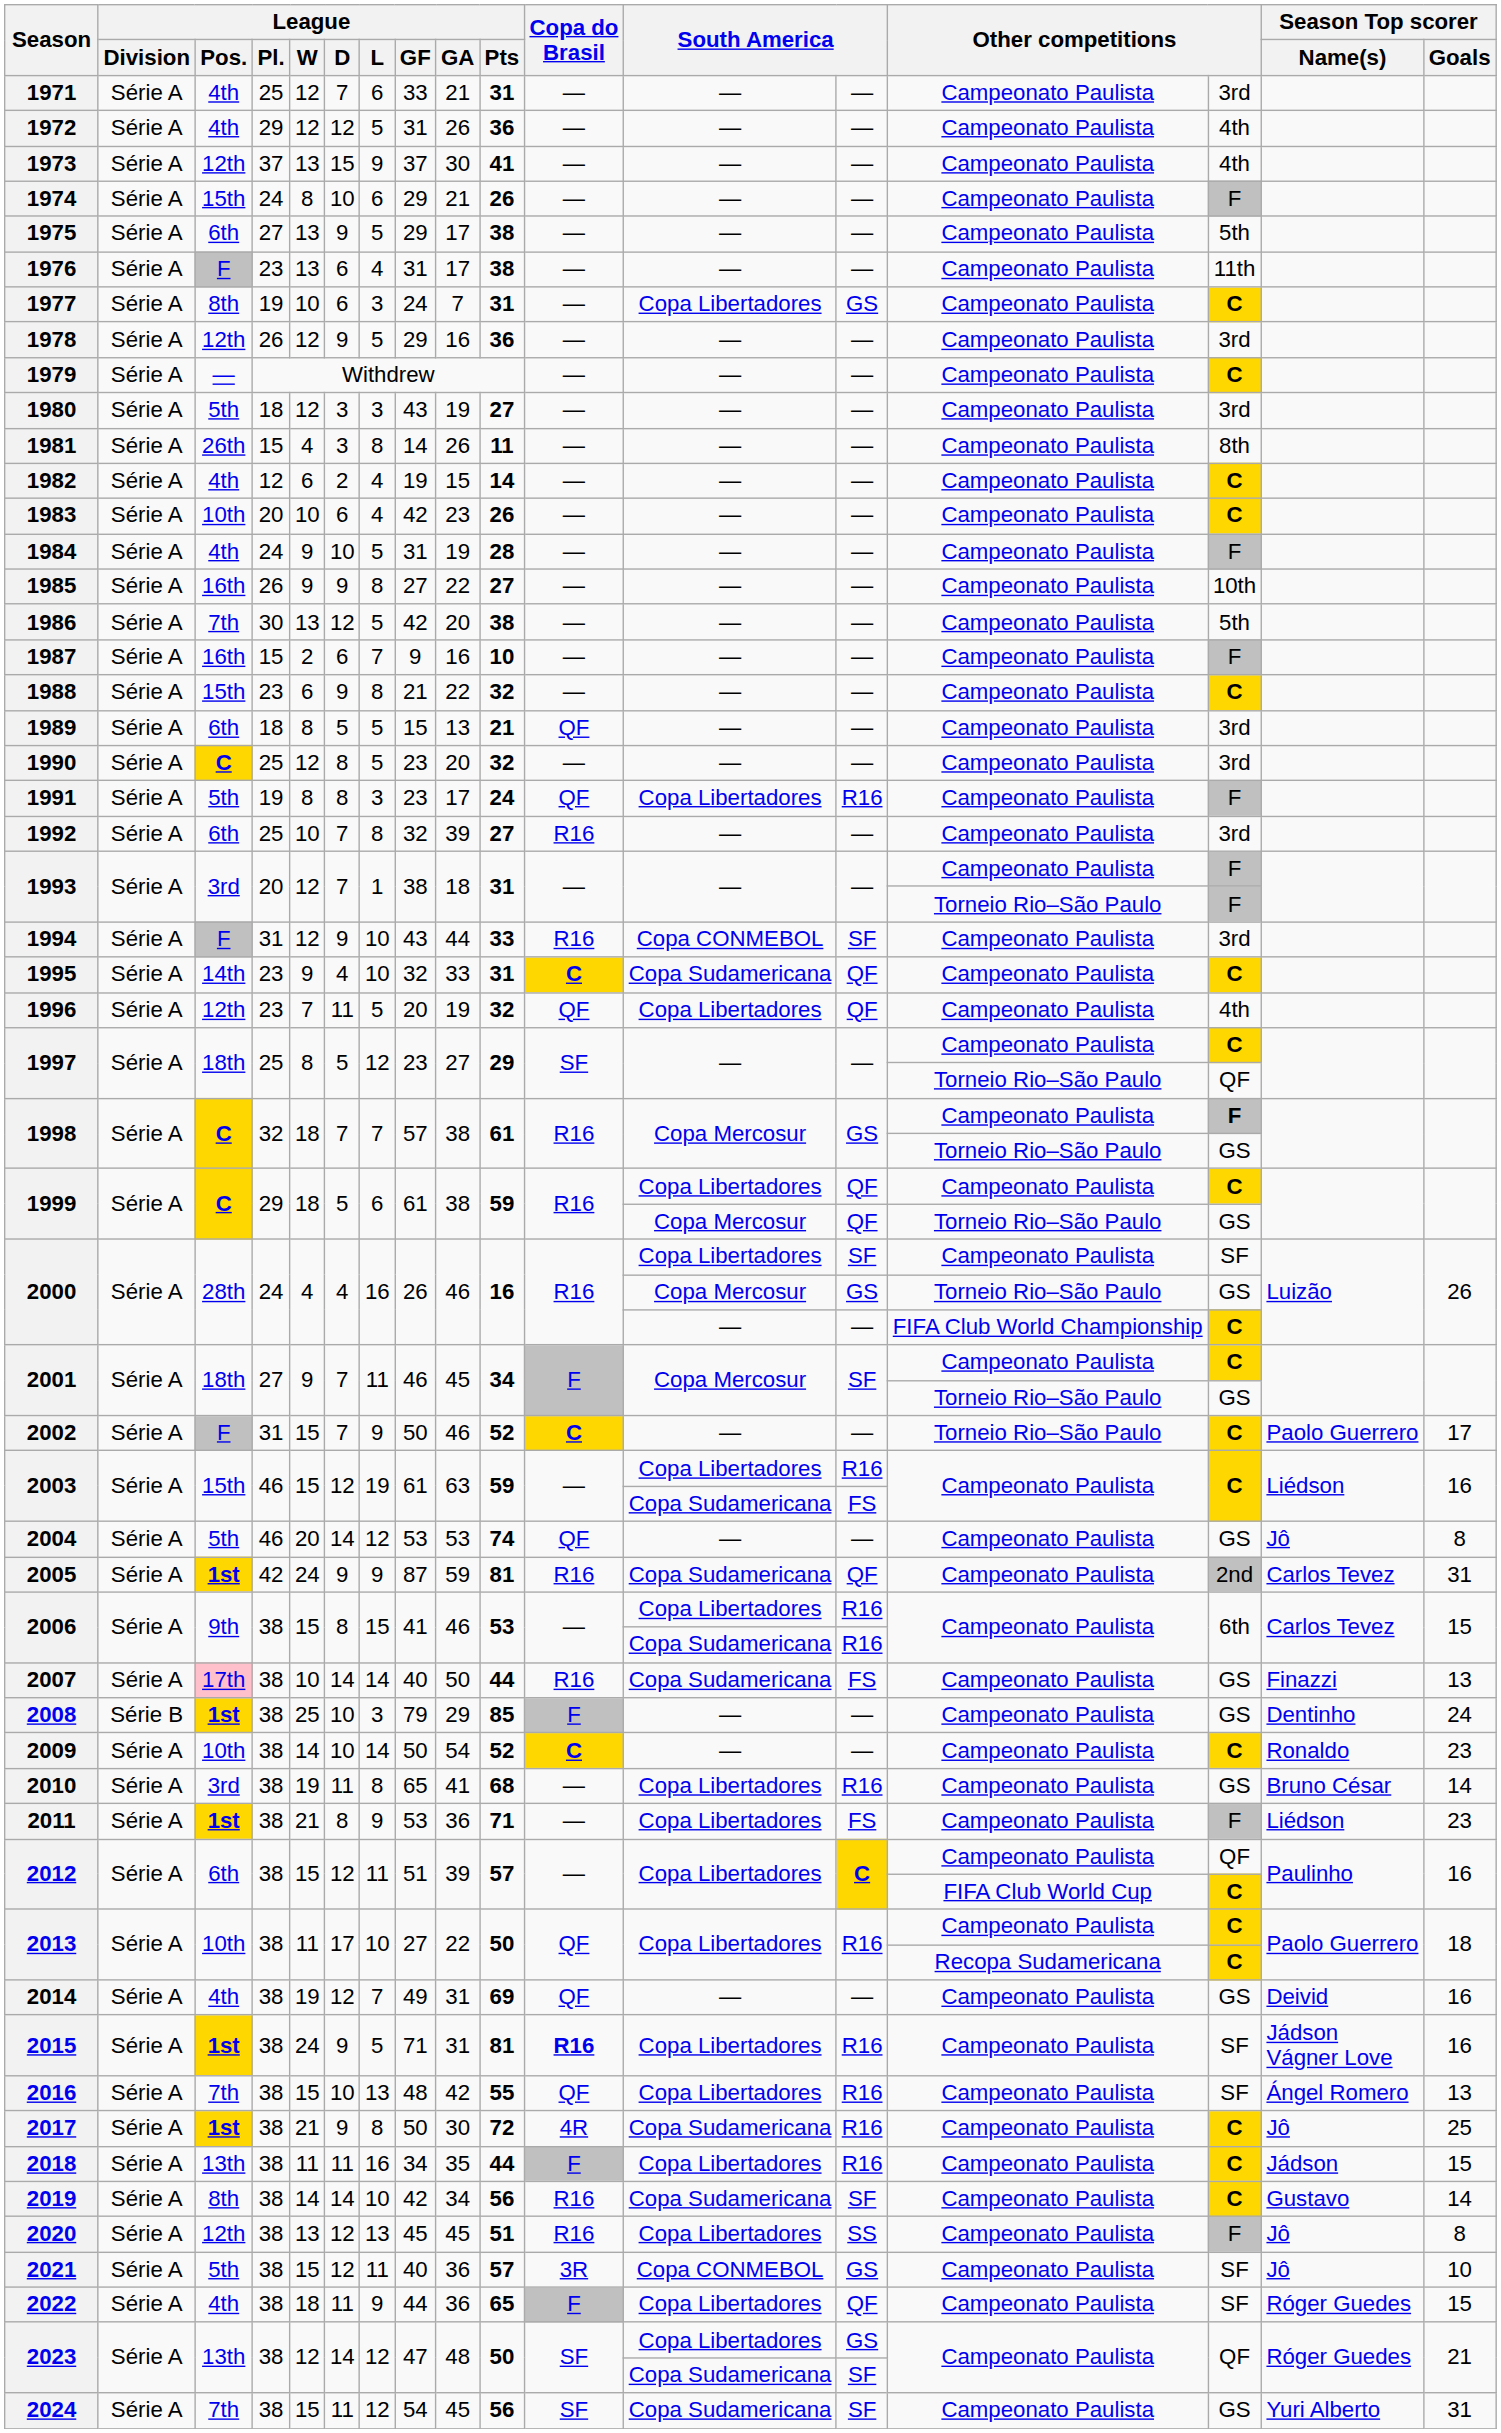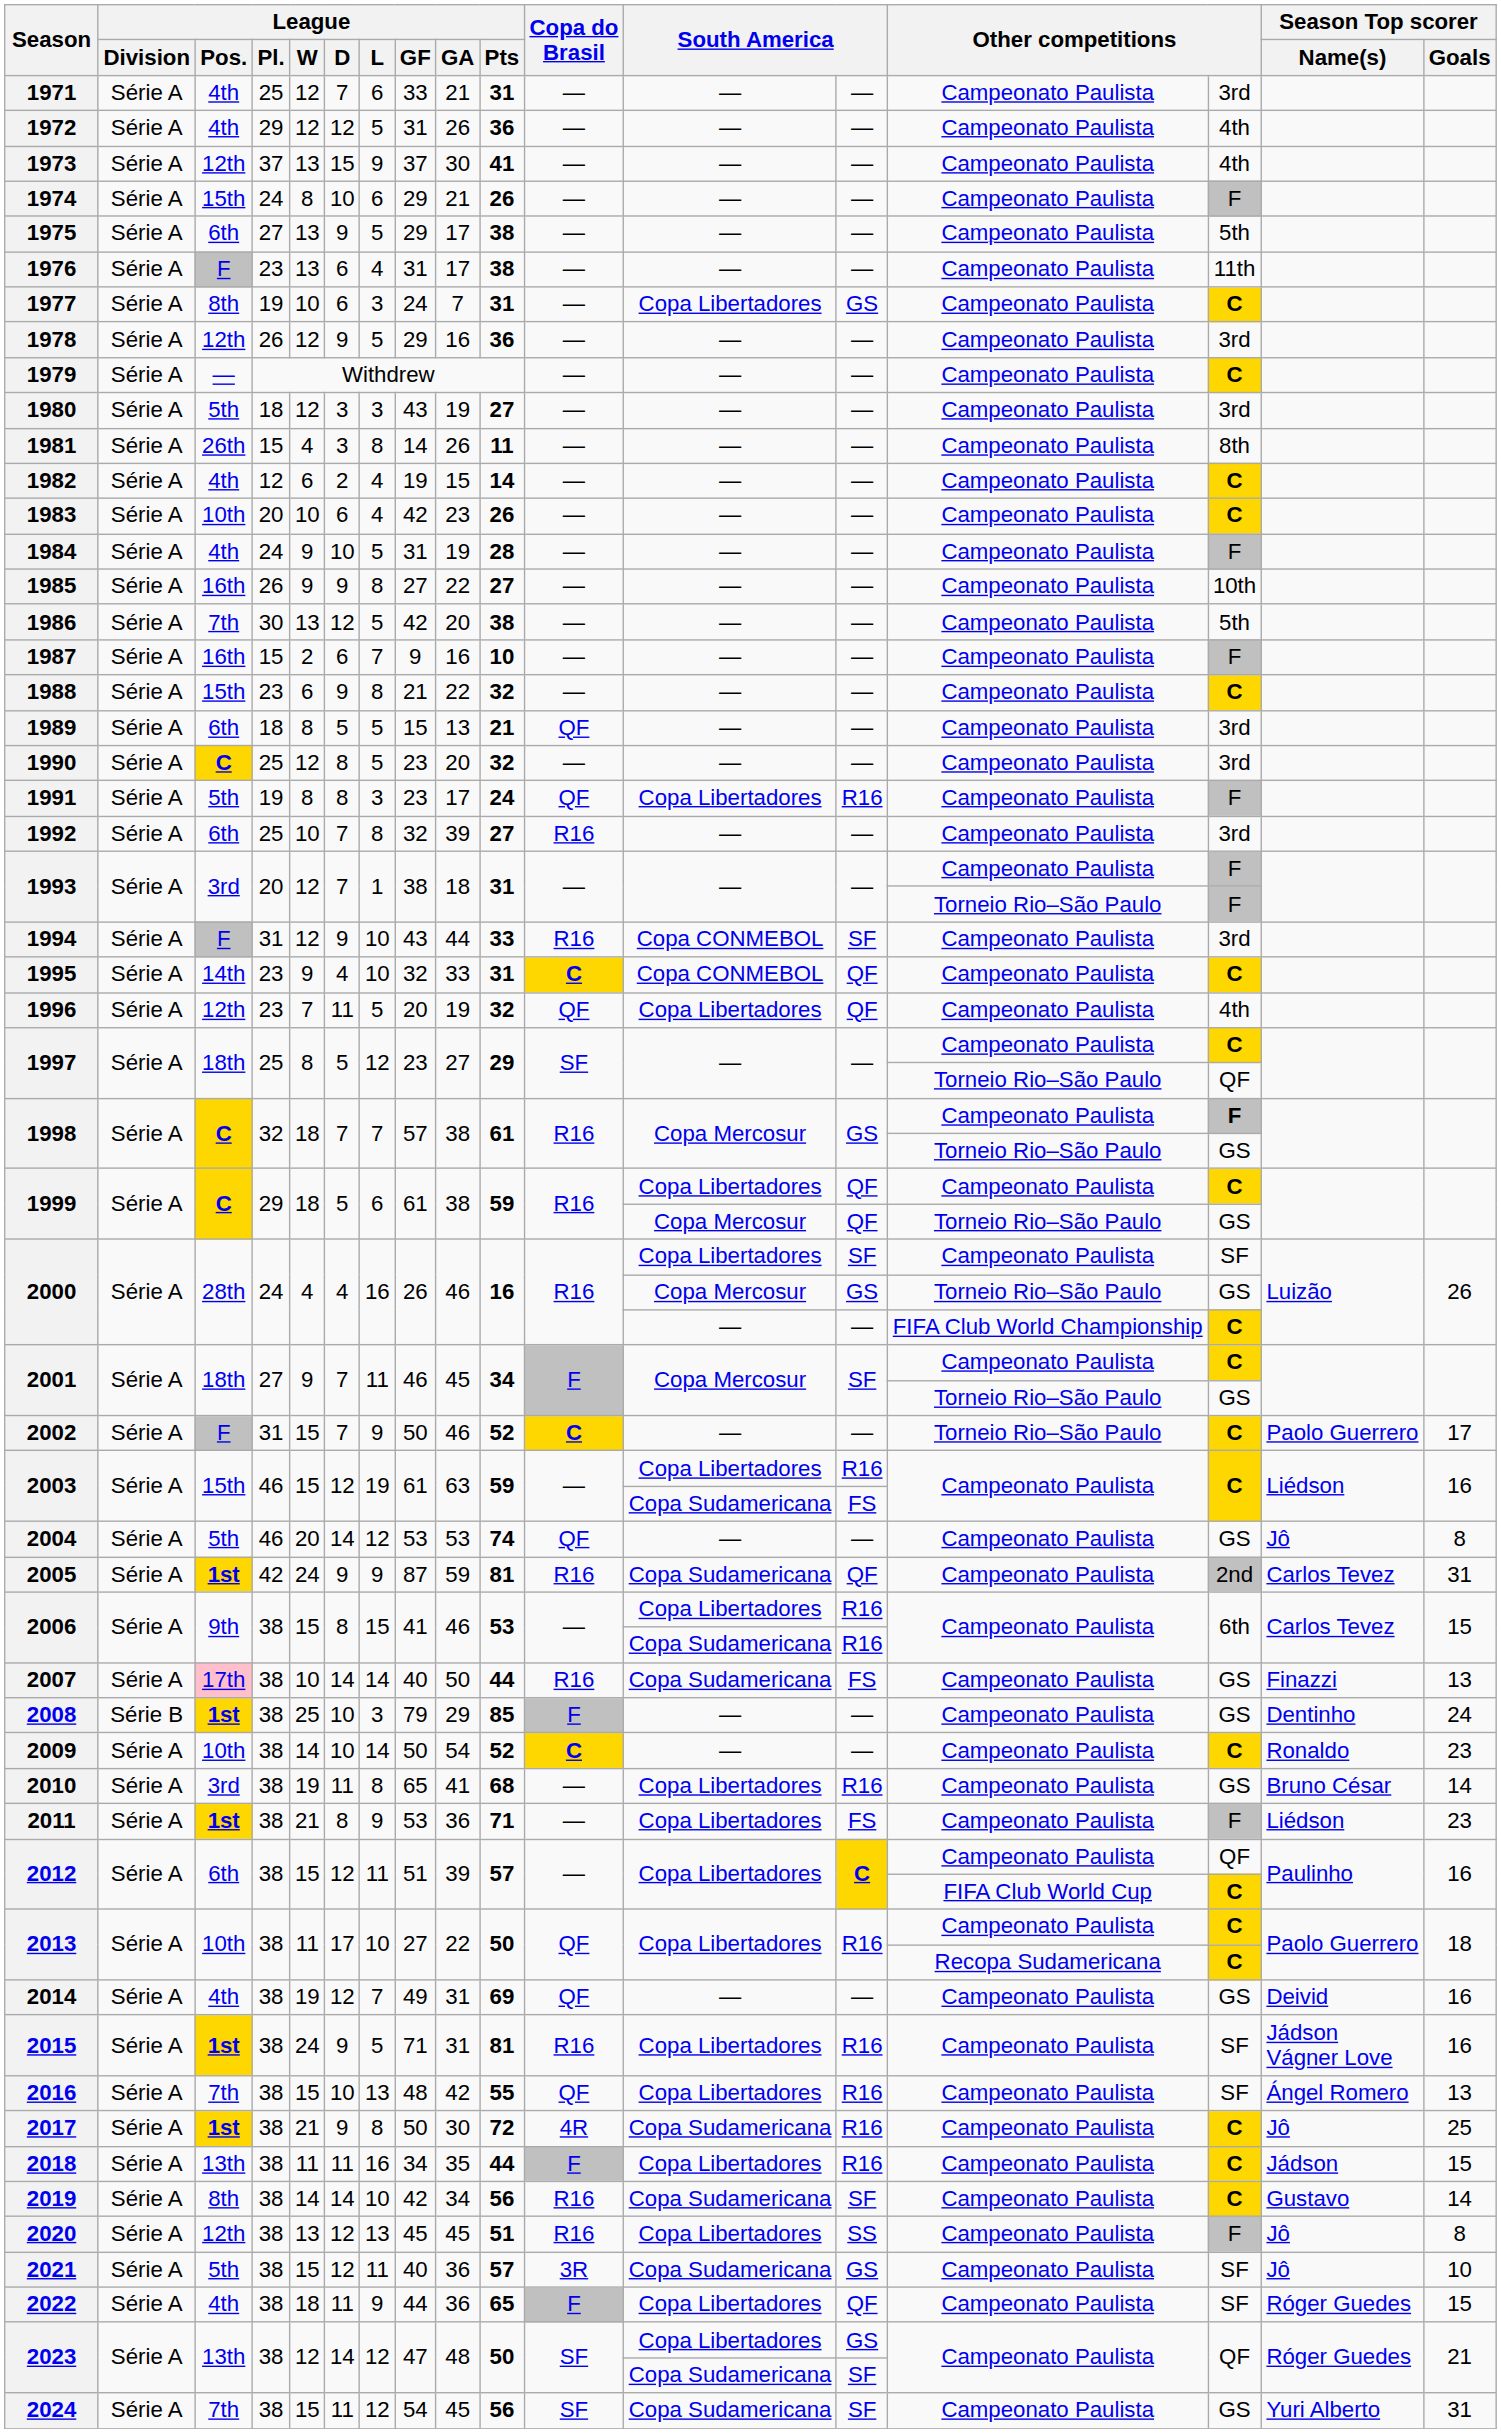1995 | column 12: Copa Sudamericana -> Copa CONMEBOL
2015 | Copa do Brasil: bold -> normal
2021 | column 12: Copa CONMEBOL -> Copa Sudamericana
